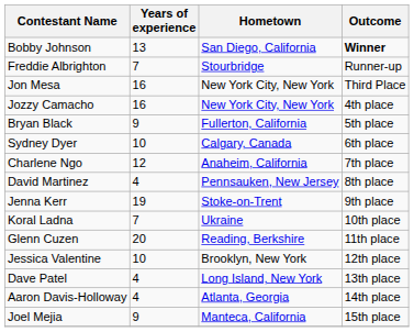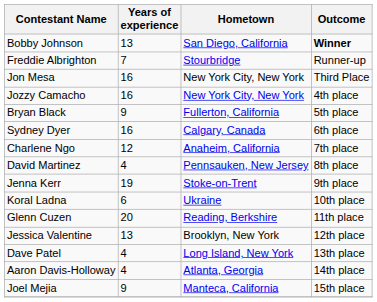Sydney Dyer | Years of experience: 10 -> 16
Koral Ladna | Years of experience: 7 -> 6
Jessica Valentine | Years of experience: 10 -> 13
